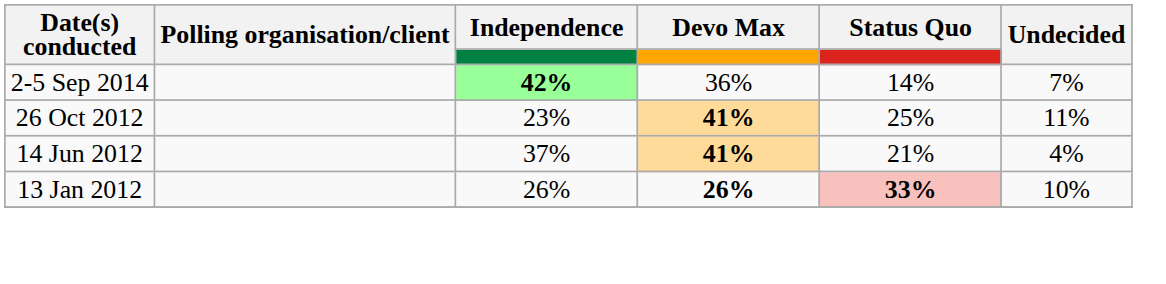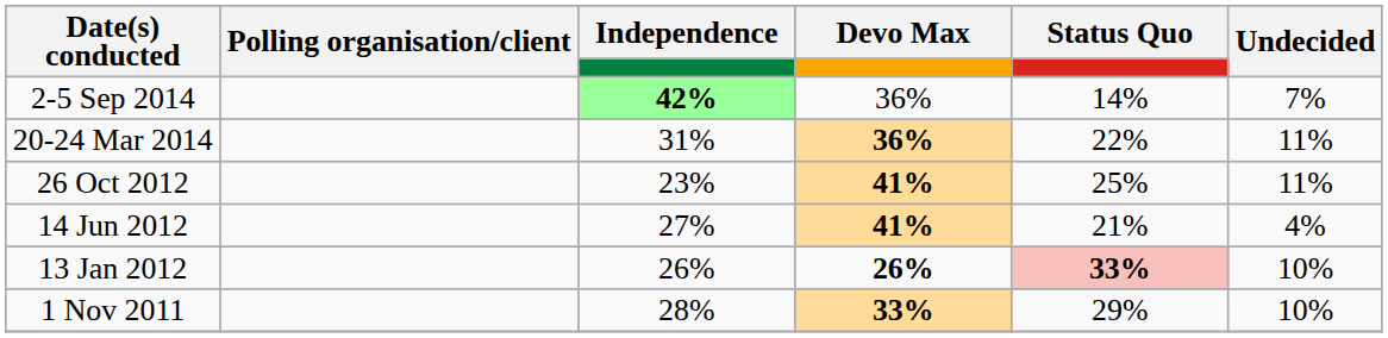+ row: 20-24 Mar 2014 | 31% | 36% | 22% | 11%
14 Jun 2012 | Independence: 37% -> 27%
+ row: 1 Nov 2011 | 28% | 33% | 29% | 10%
